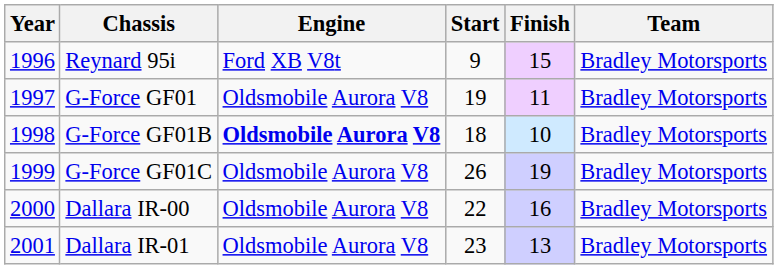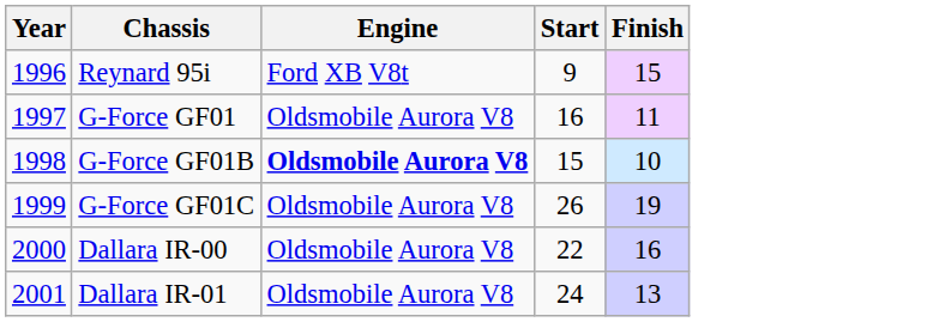- column: Team | Bradley Motorsports | Bradley Motorsports | Bradley Motorsports | Bradley Motorsports | Bradley Motorsports | Bradley Motorsports
G-Force GF01 | Start: 19 -> 16
G-Force GF01B | Start: 18 -> 15
Dallara IR-01 | Start: 23 -> 24
